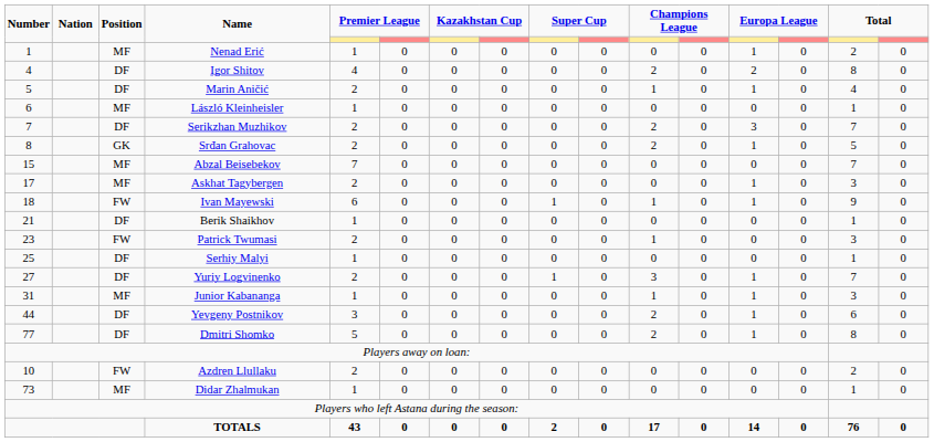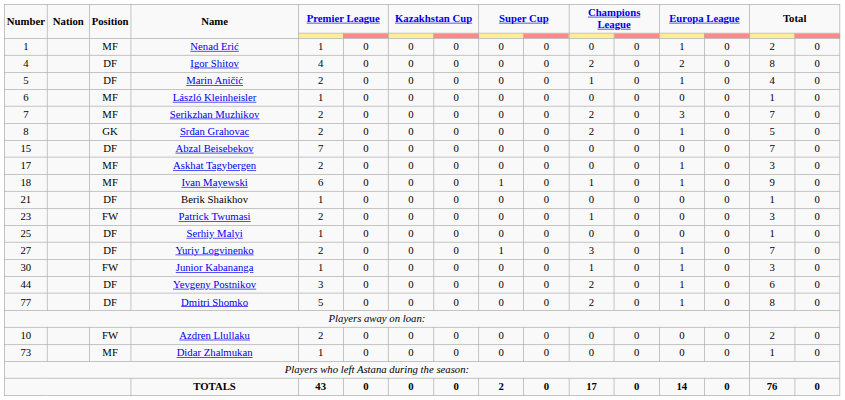Serikzhan Muzhikov | Position: DF -> MF
Abzal Beisebekov | Position: MF -> DF
Ivan Mayewski | Position: FW -> MF
Junior Kabananga | Number: 31 -> 30
Junior Kabananga | Position: MF -> FW
